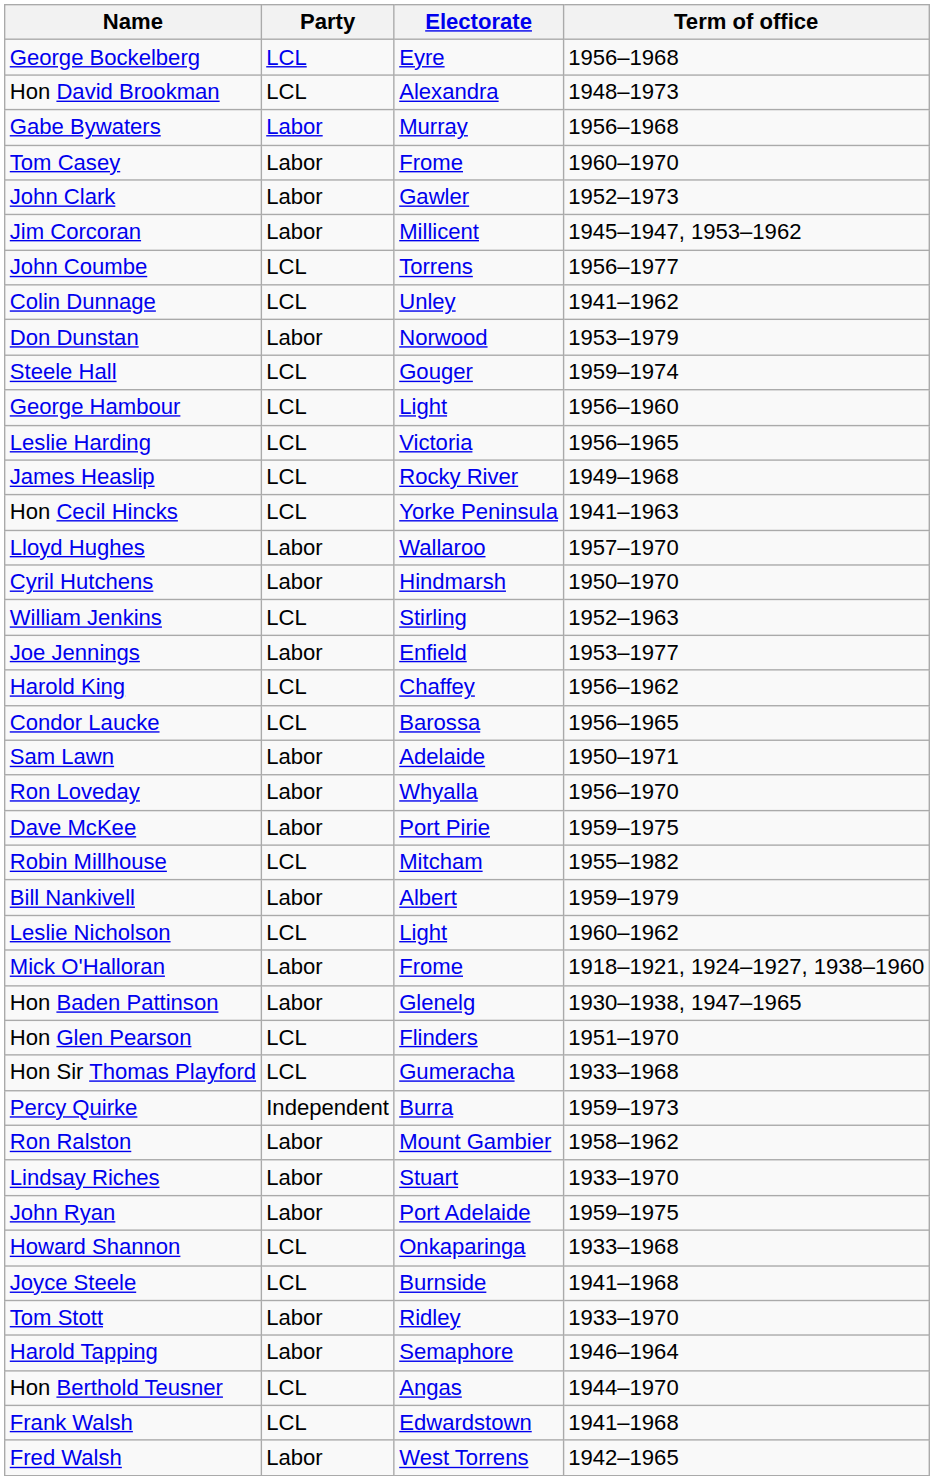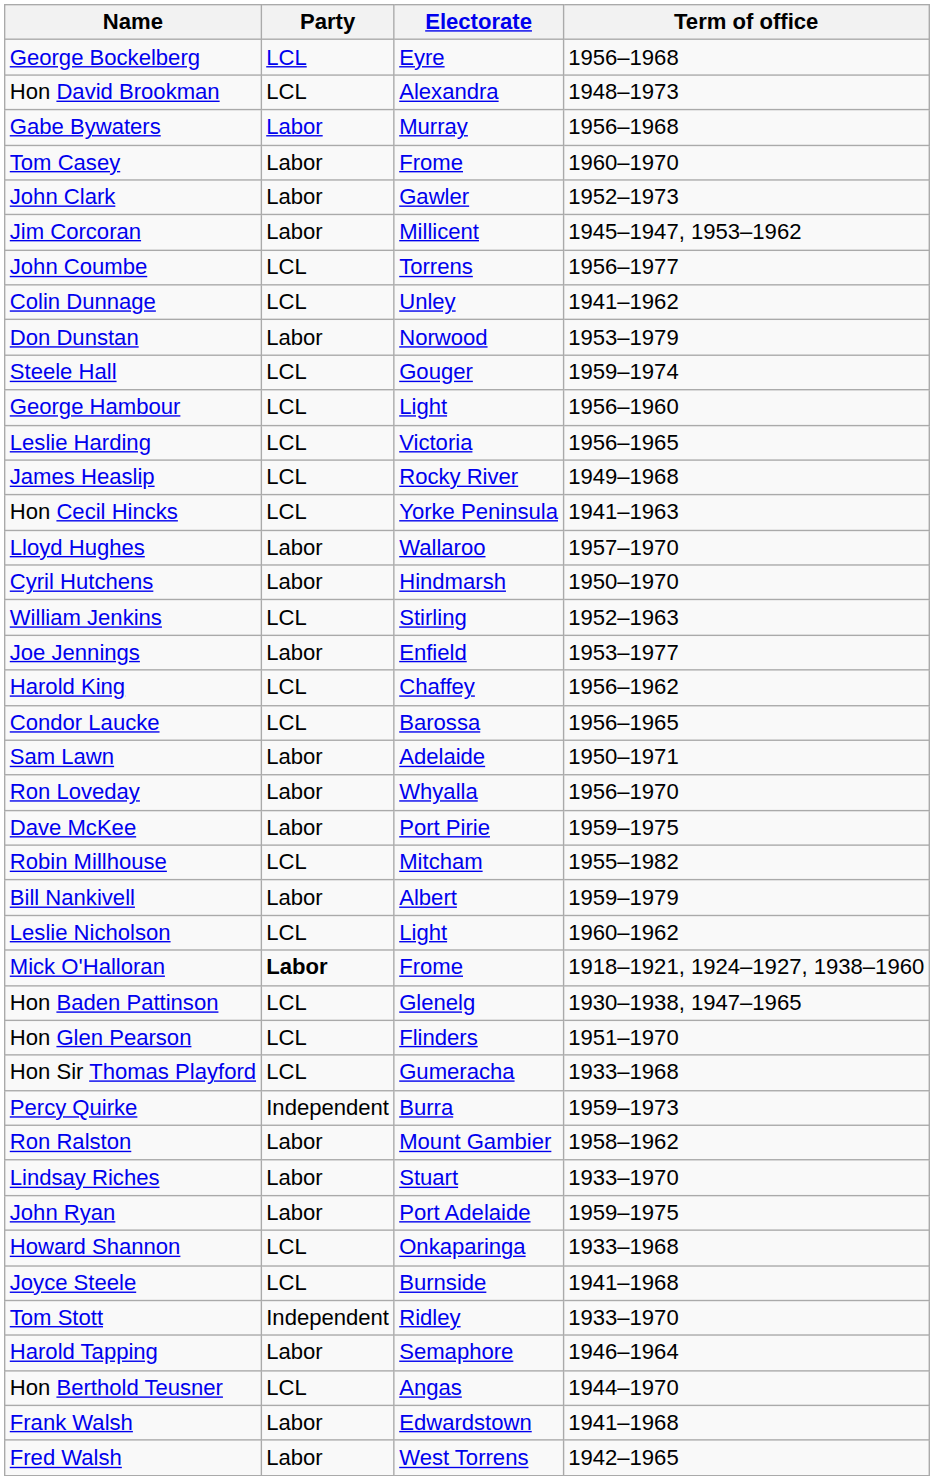Mick O'Halloran | Party: normal -> bold
Hon Baden Pattinson | Party: Labor -> LCL
Tom Stott | Party: Labor -> Independent
Frank Walsh | Party: LCL -> Labor
